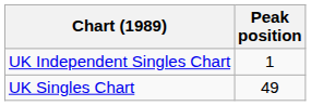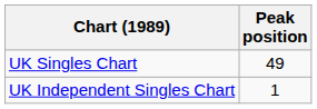rows swapped: UK Singles Chart <-> UK Independent Singles Chart
